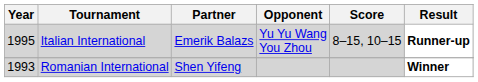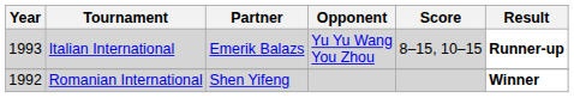Italian International | Year: 1995 -> 1993
Romanian International | Year: 1993 -> 1992
